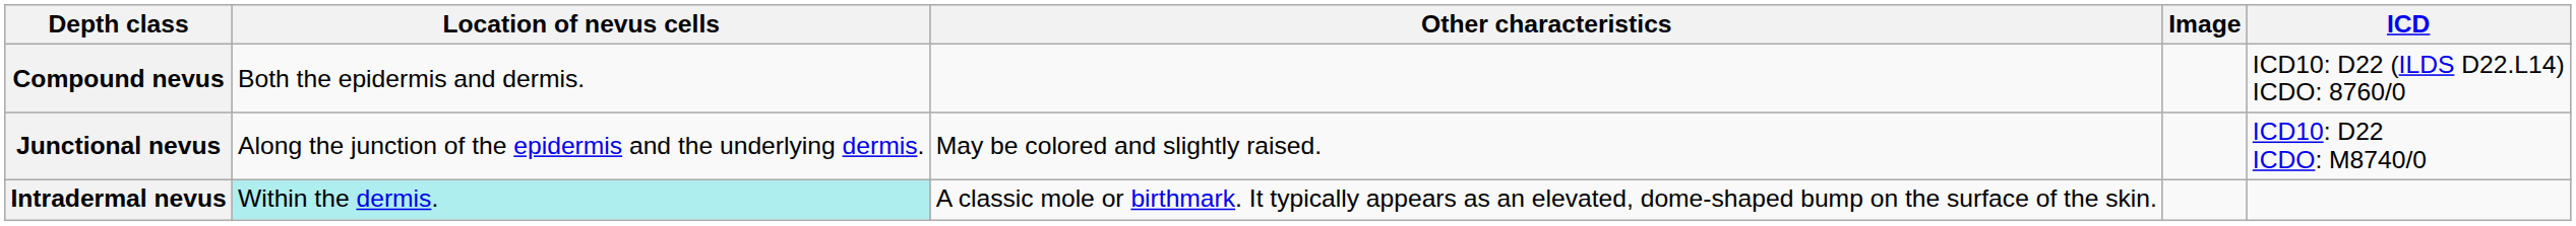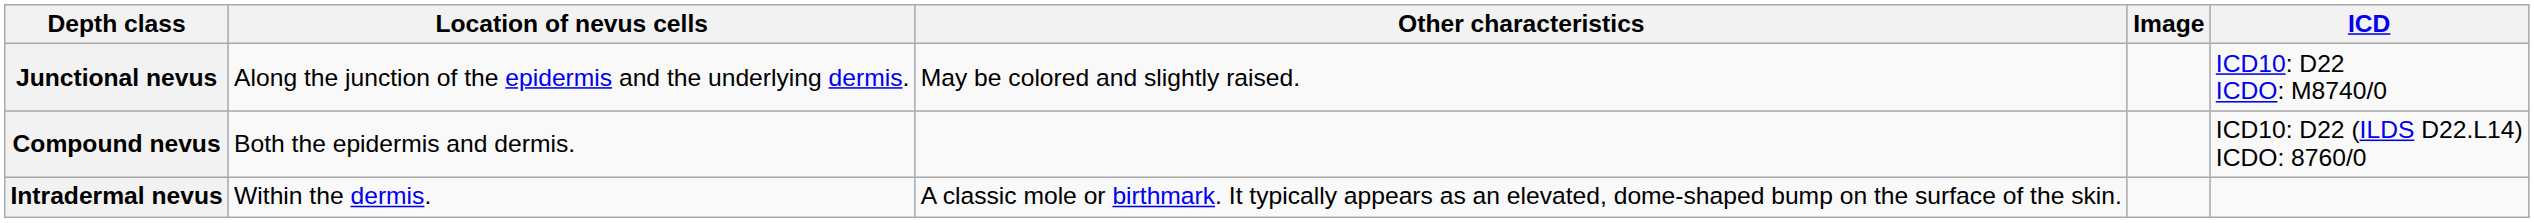rows swapped: Junctional nevus <-> Compound nevus
Intradermal nevus | Location of nevus cells: paleturquoise background -> no background
